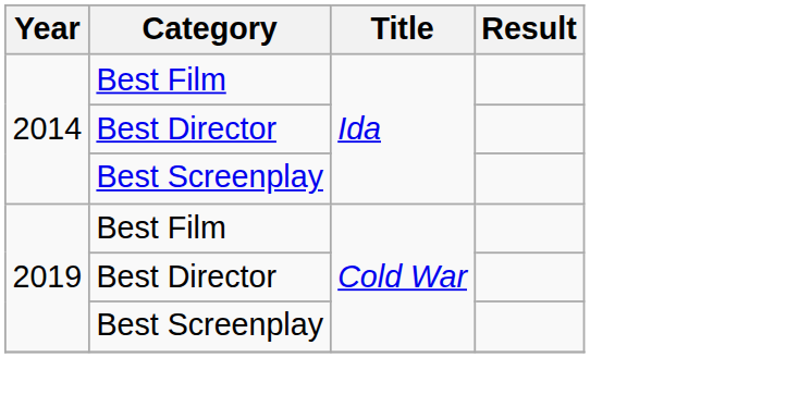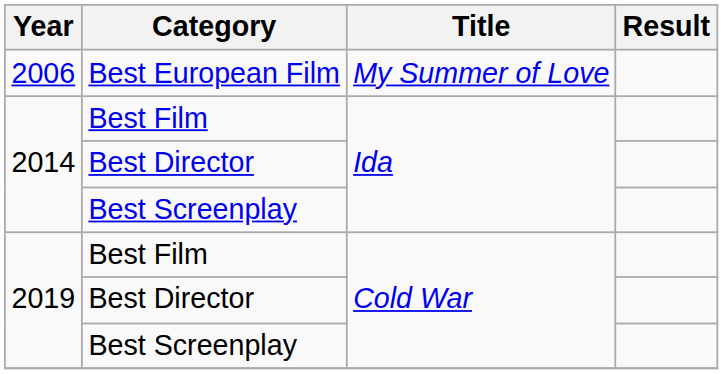+ row: 2006 | Best European Film | My Summer of Love
